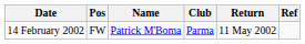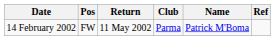columns swapped: Name <-> Return
